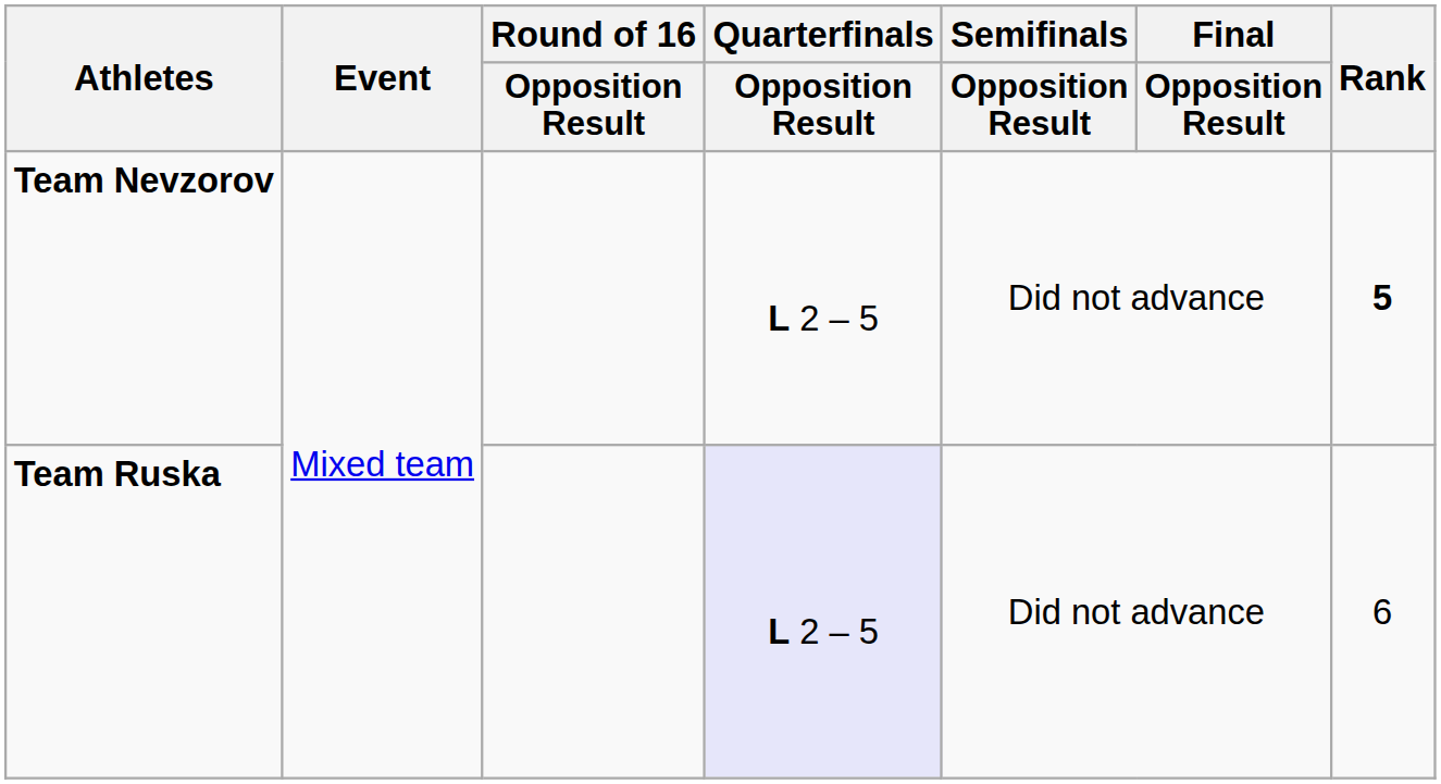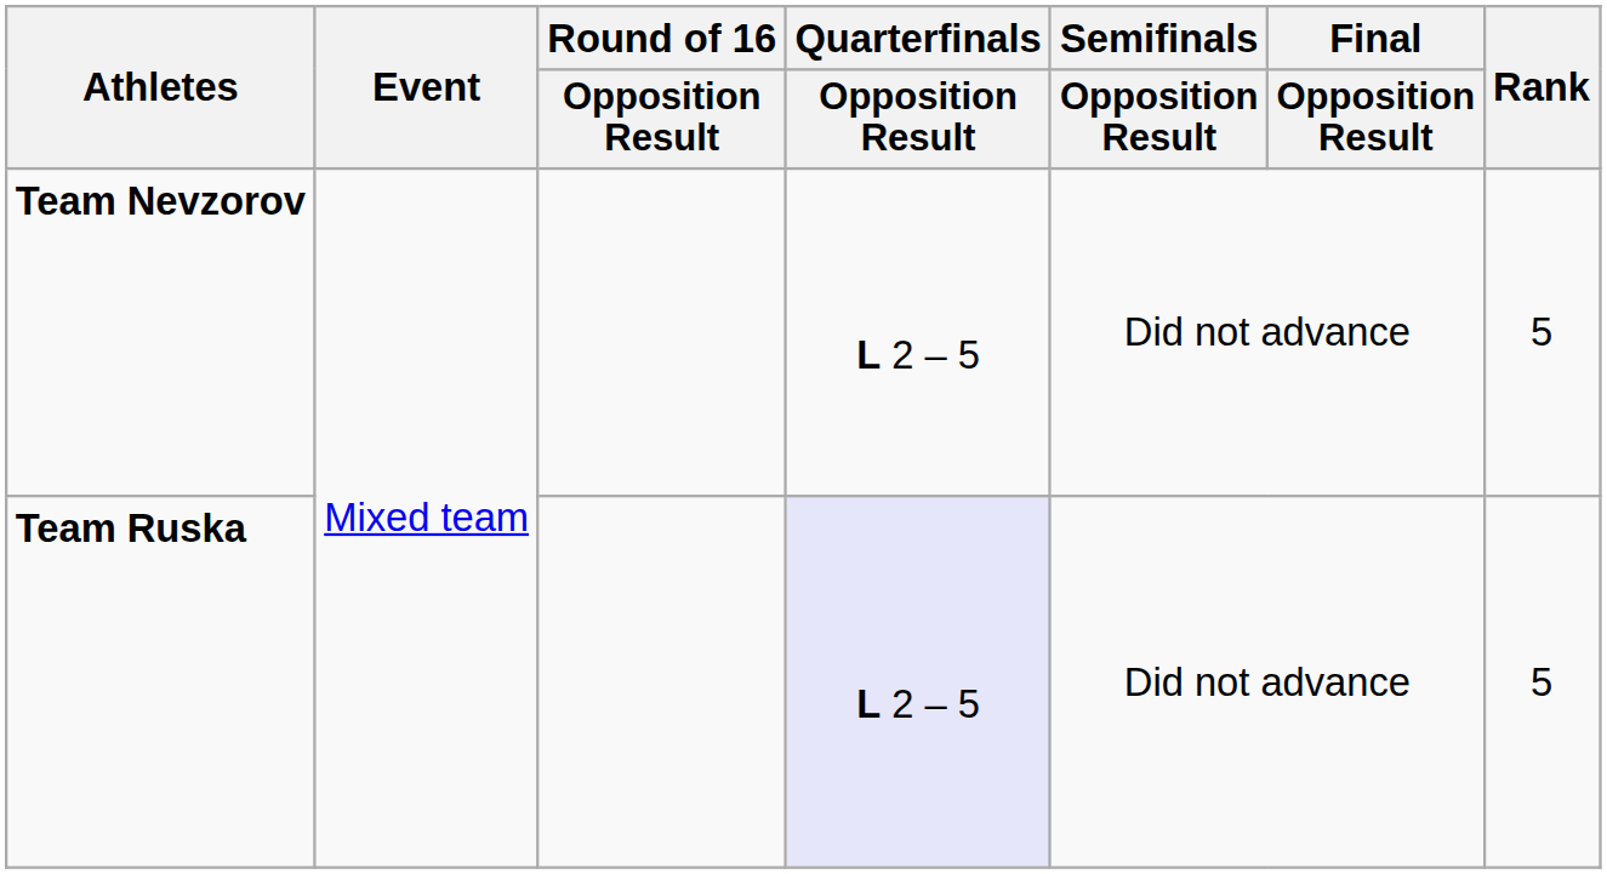Team Nevzorov | Rank: bold -> normal
Team Ruska | Rank: 6 -> 5
